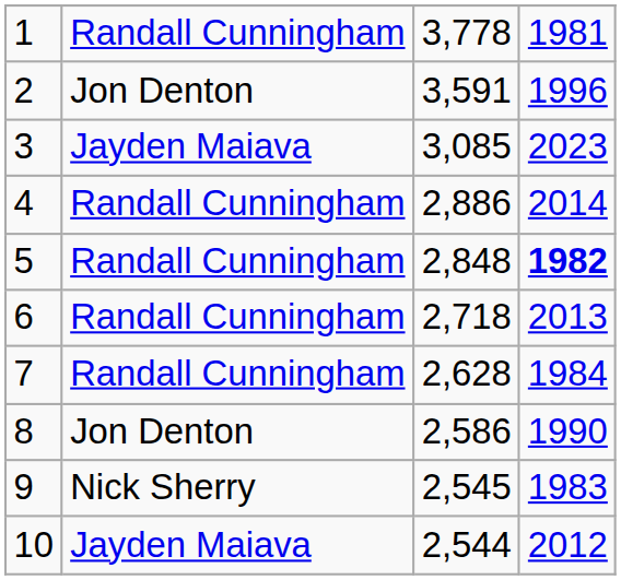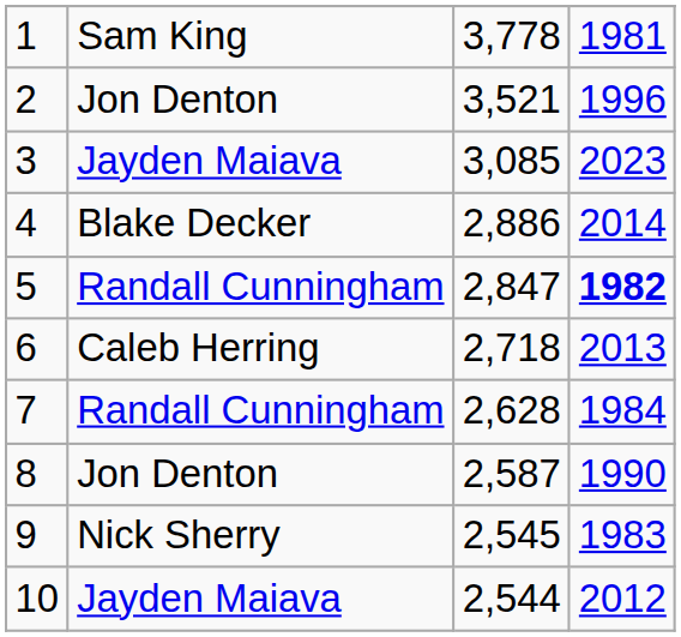1 | column 2: Randall Cunningham -> Sam King
2 | column 3: 3,591 -> 3,521
4 | column 2: Randall Cunningham -> Blake Decker
5 | column 3: 2,848 -> 2,847
6 | column 2: Randall Cunningham -> Caleb Herring
8 | column 3: 2,586 -> 2,587
